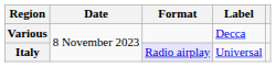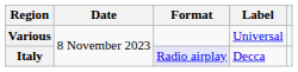Various | Label: Decca -> Universal
Italy | Label: Universal -> Decca
